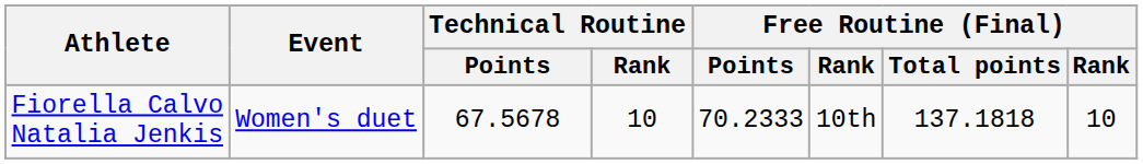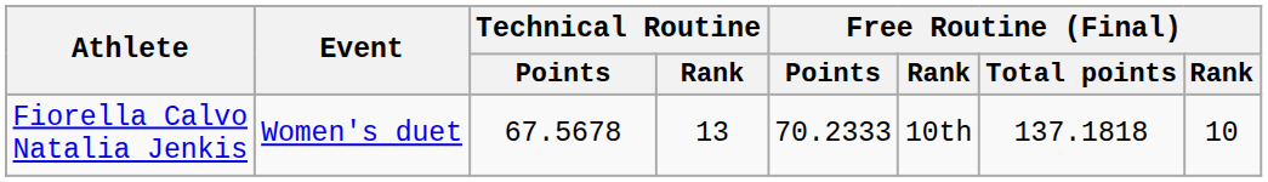Fiorella Calvo Natalia Jenkis | Technical Routine / Rank: 10 -> 13
